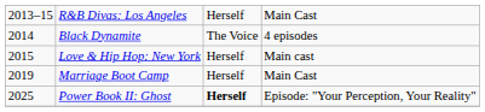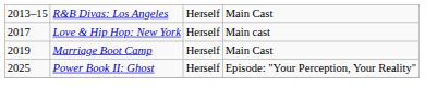- row: 2014 | Black Dynamite | The Voice | 4 episodes
Love & Hip Hop: New York | column 1: 2015 -> 2017
Power Book II: Ghost | column 3: bold -> normal
